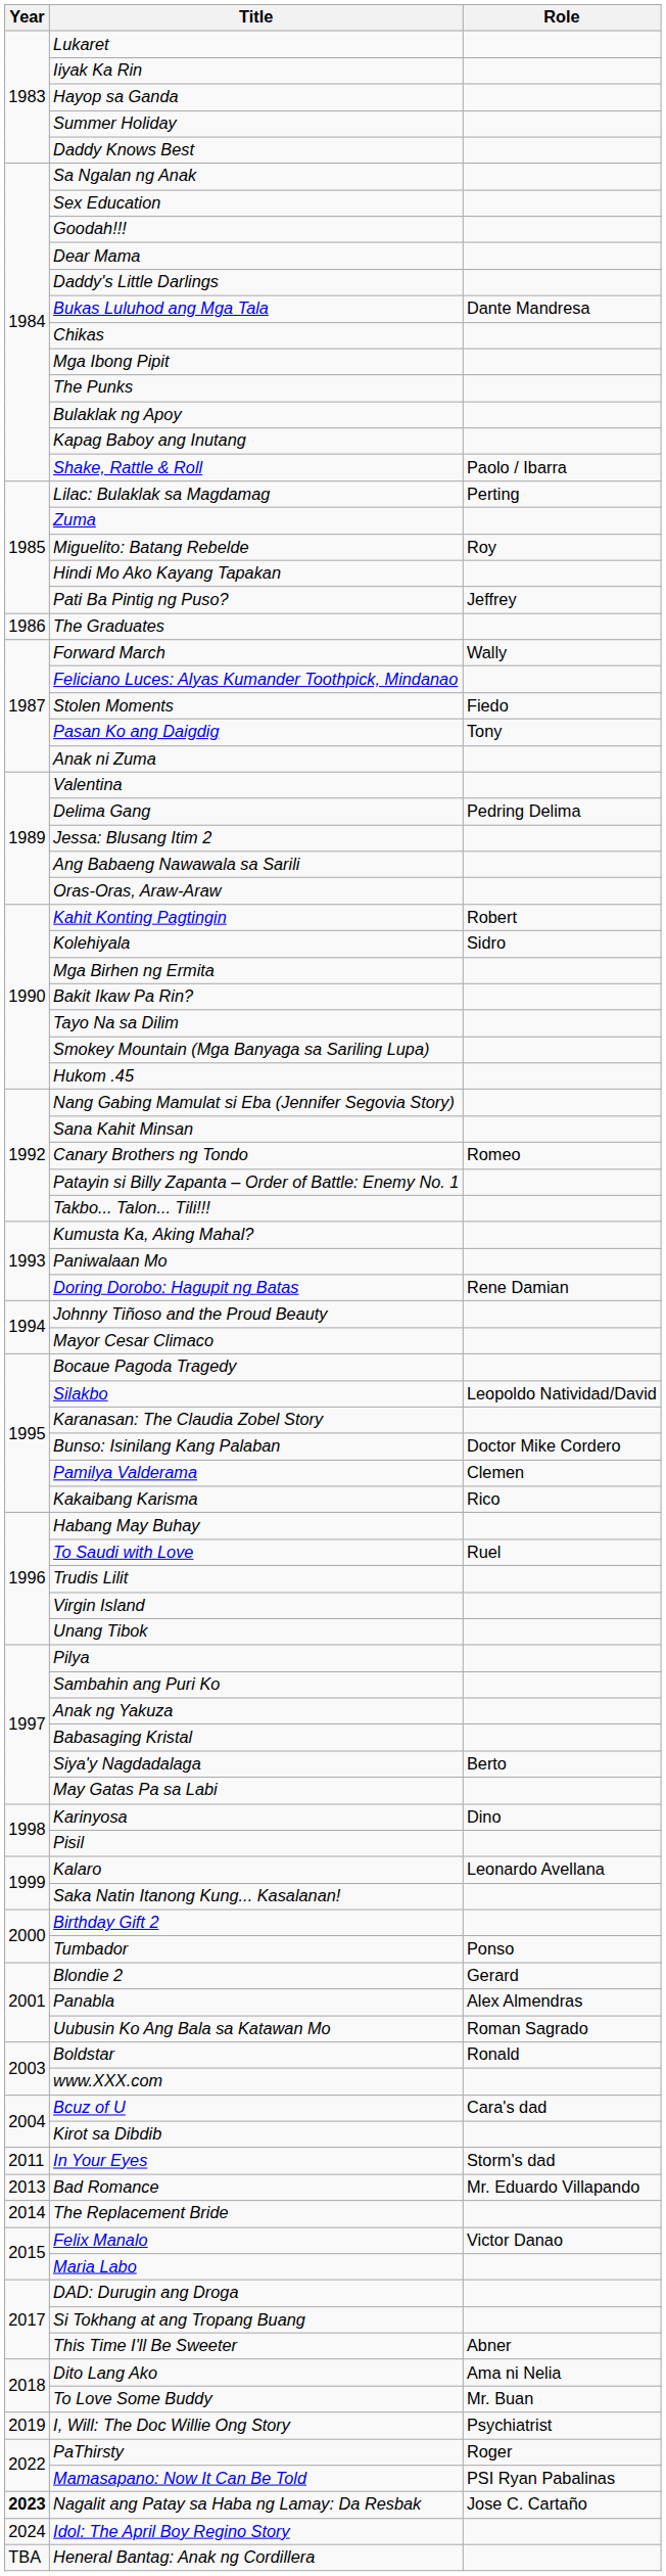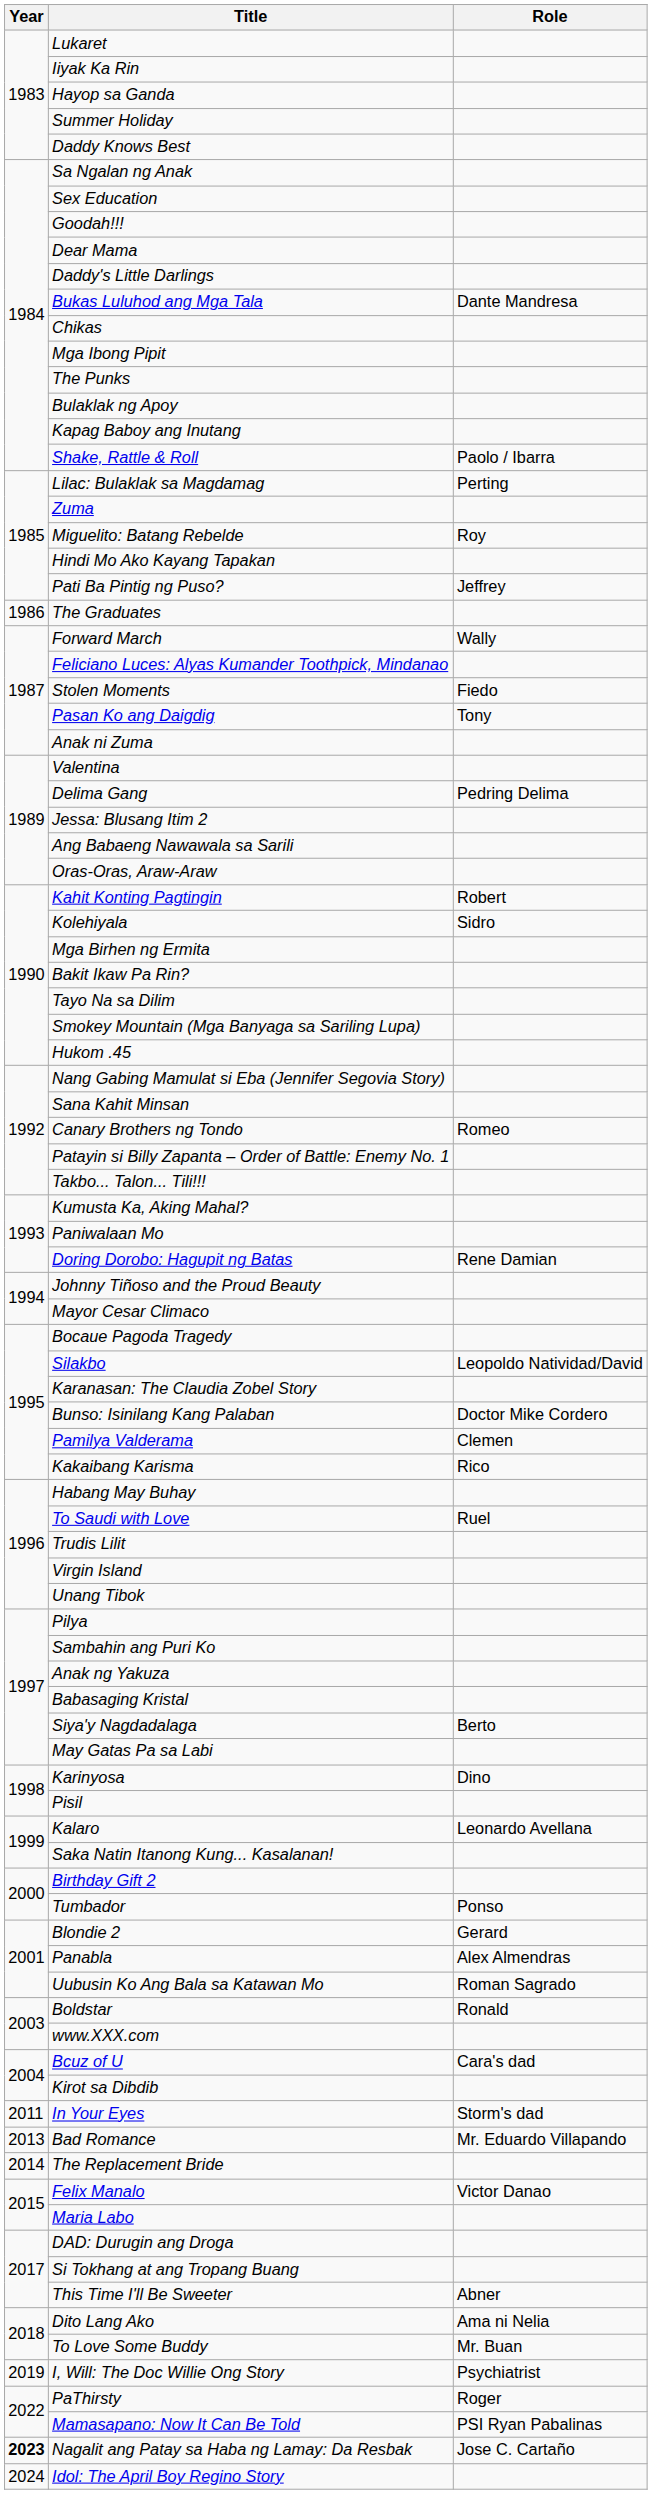- row: TBA | Heneral Bantag: Anak ng Cordillera
